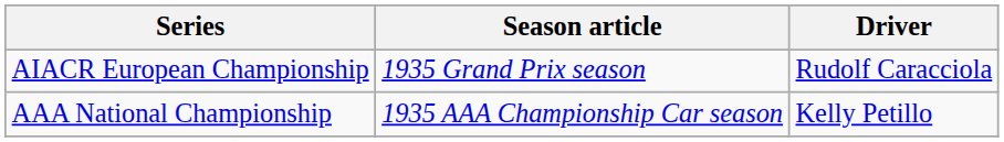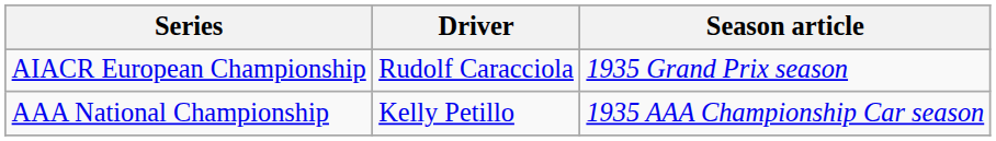columns swapped: Driver <-> Season article
